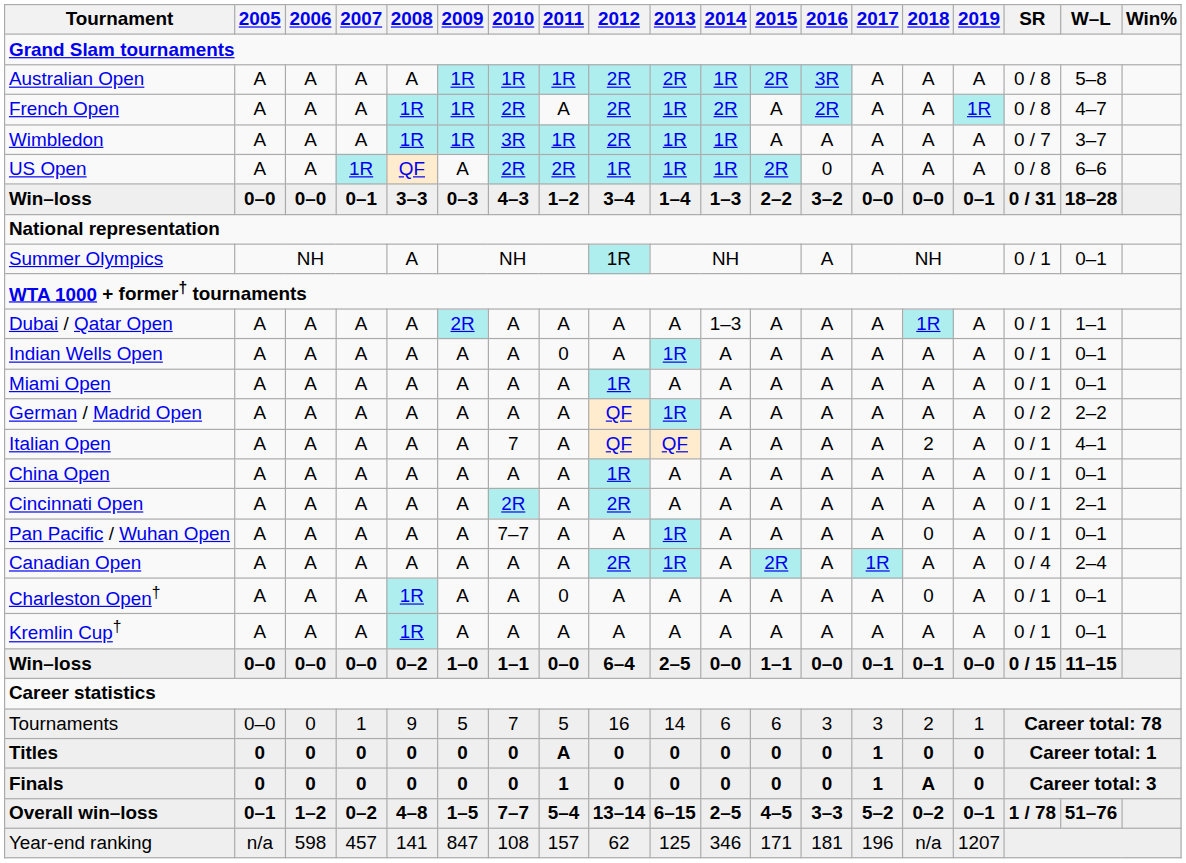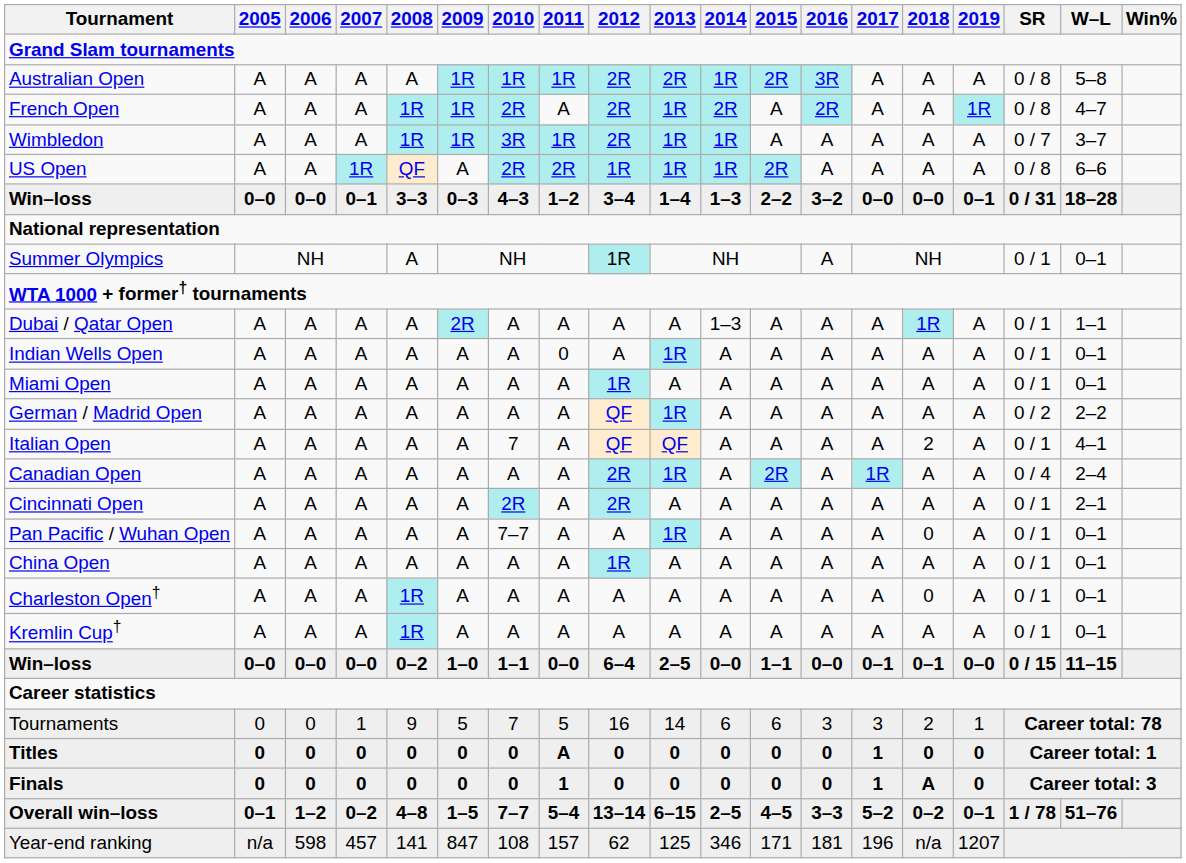US Open | 2016: 0 -> A
rows swapped: Canadian Open <-> China Open
Charleston Open† | 2011: 0 -> A
Tournaments | 2005: 0–0 -> 0
